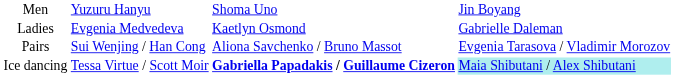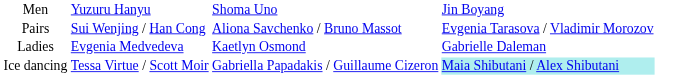rows swapped: Ladies <-> Pairs
Ice dancing | column 3: bold -> normal
